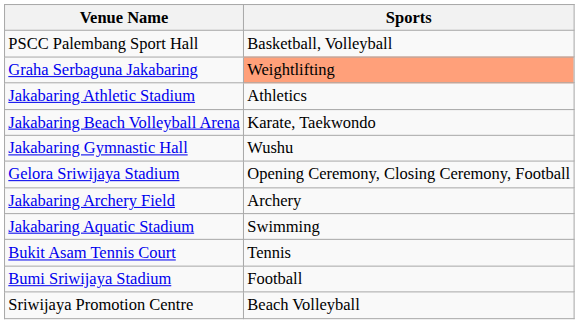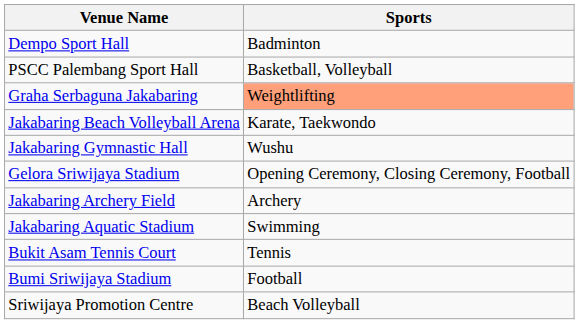+ row: Dempo Sport Hall | Badminton
- row: Jakabaring Athletic Stadium | Athletics
